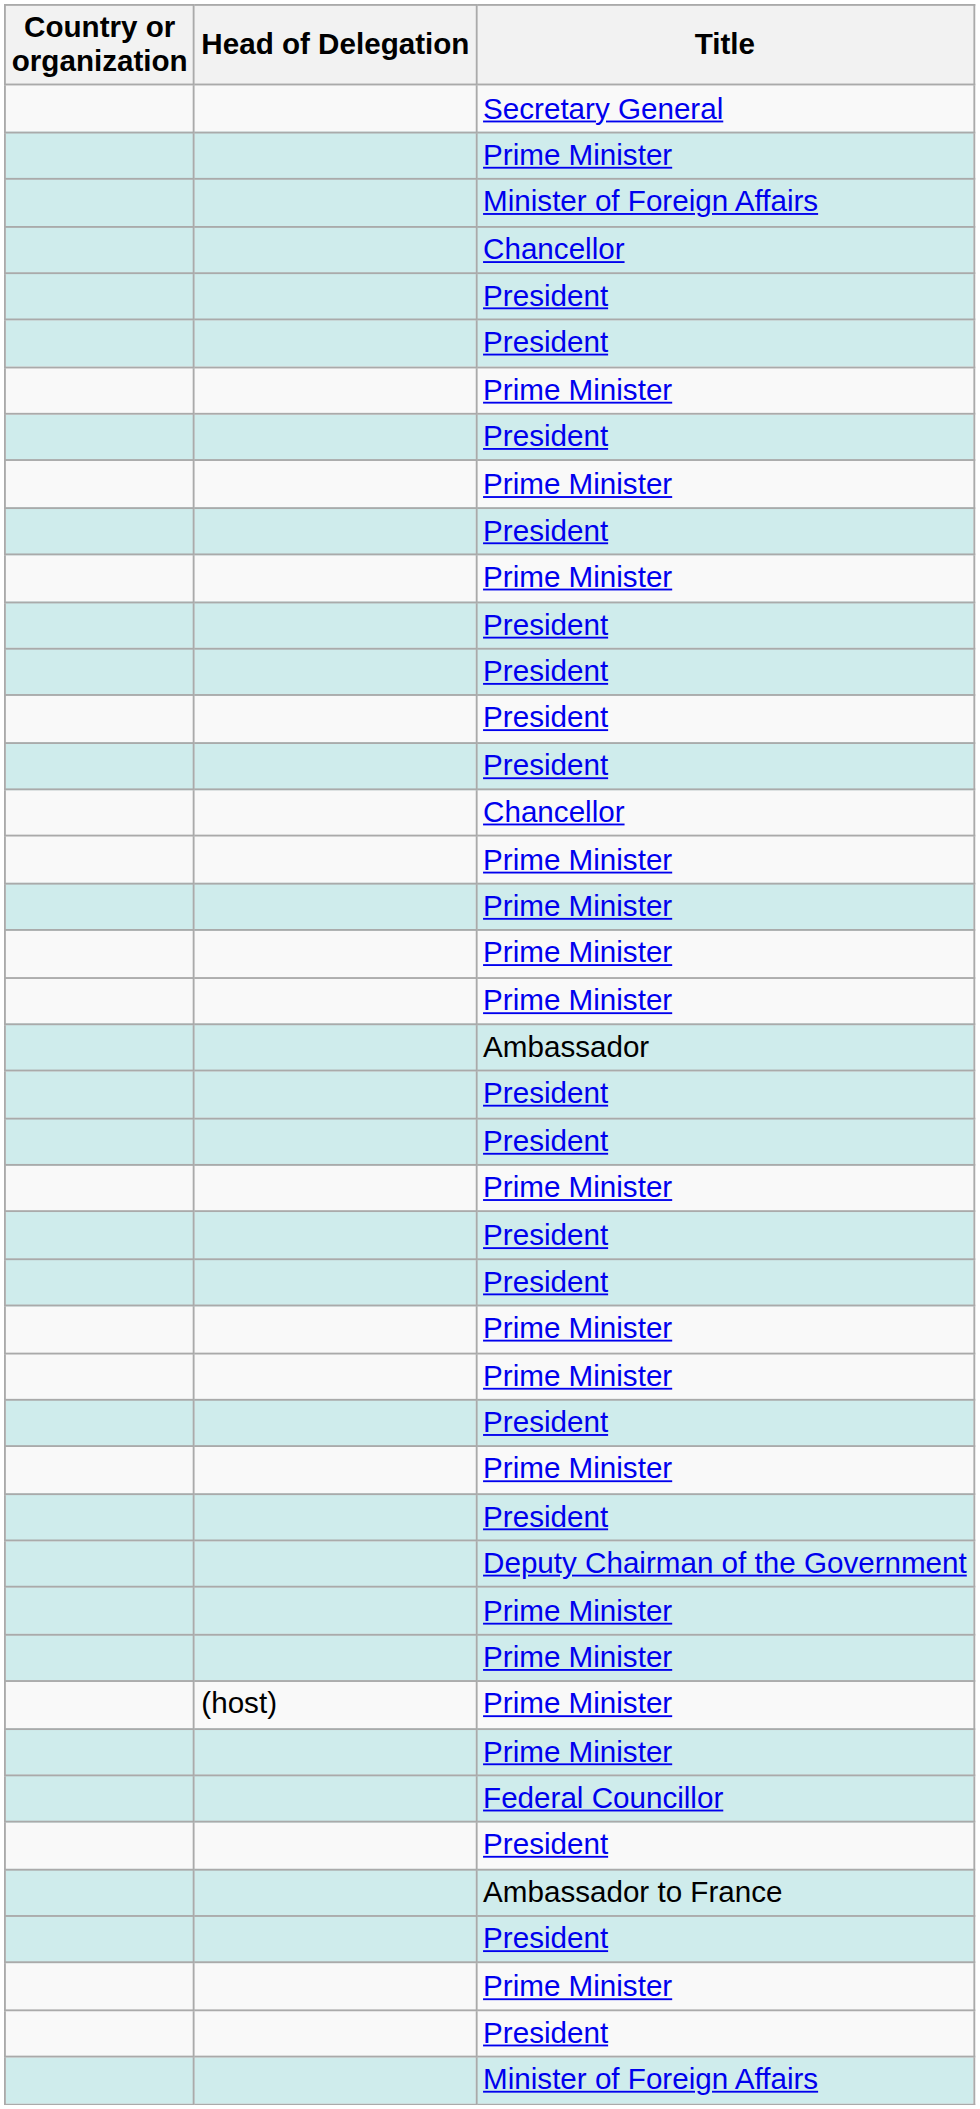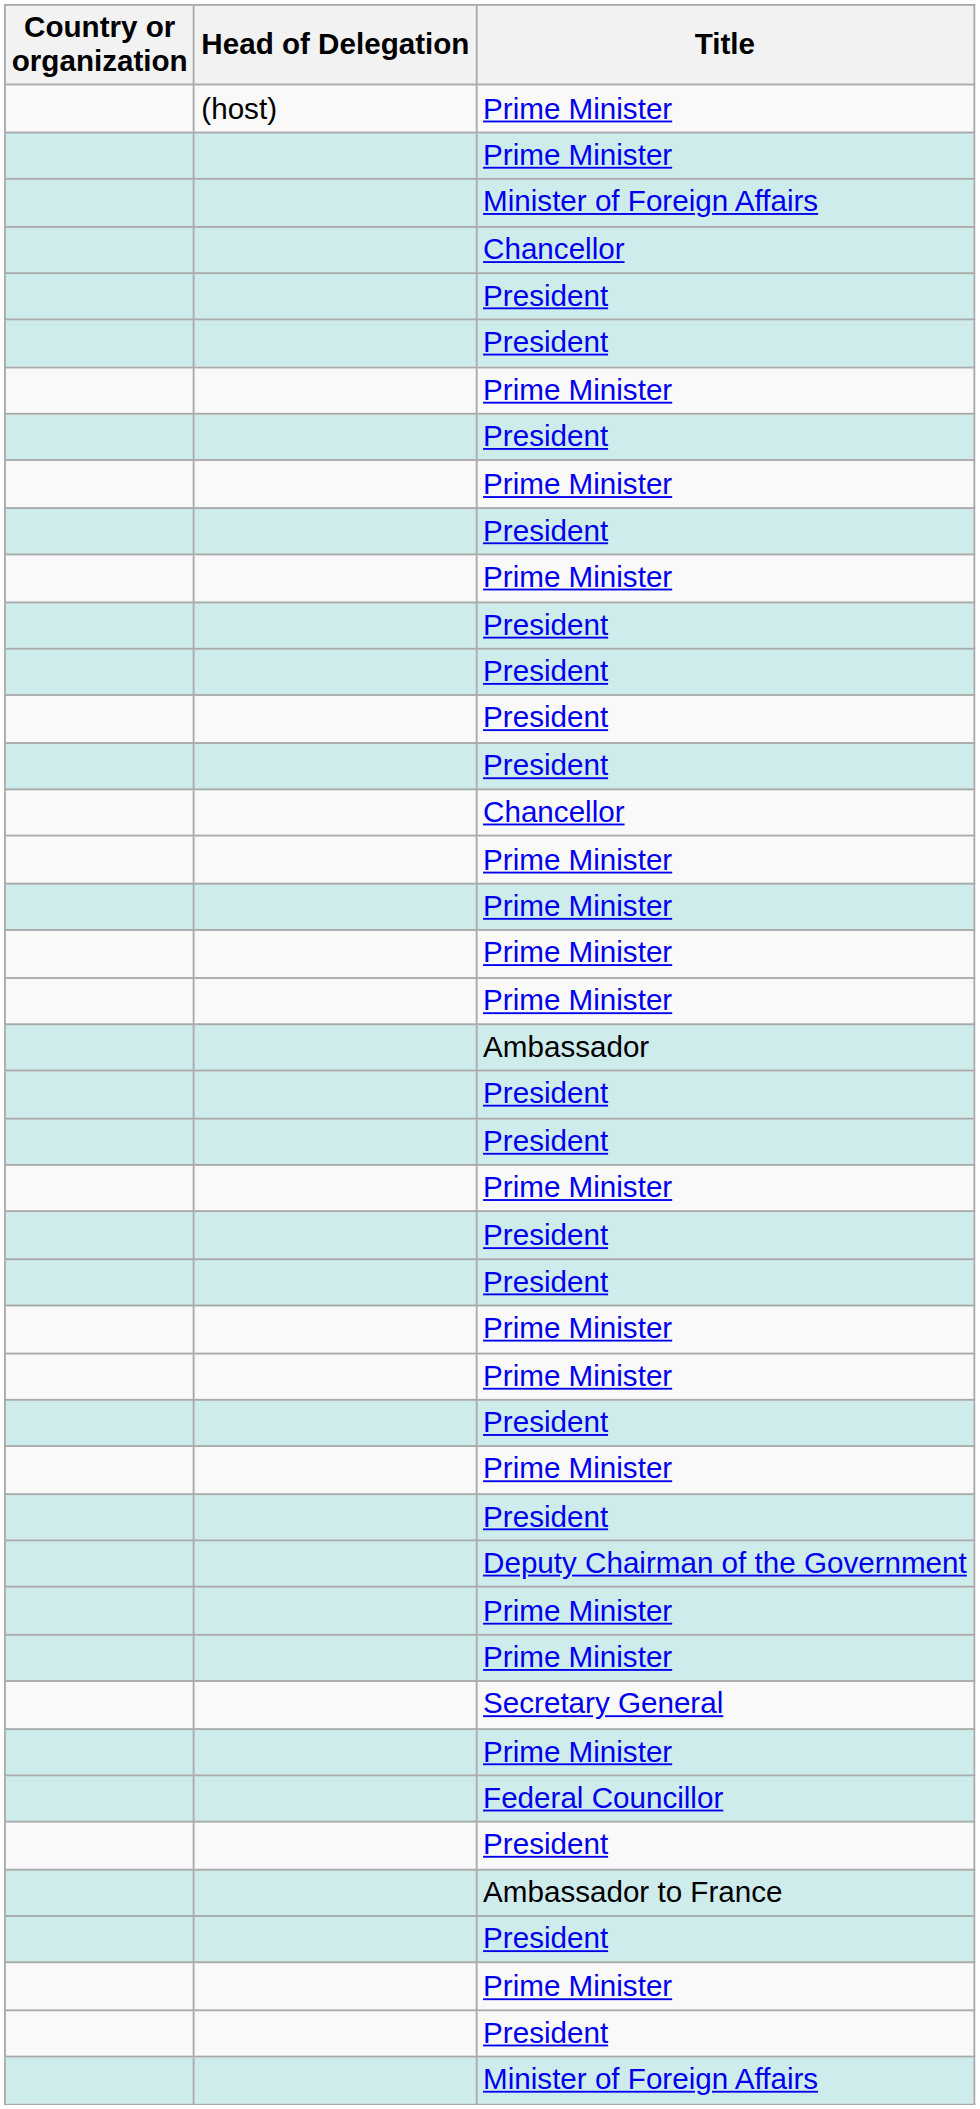rows swapped: Secretary General <-> (host) / Prime Minister
